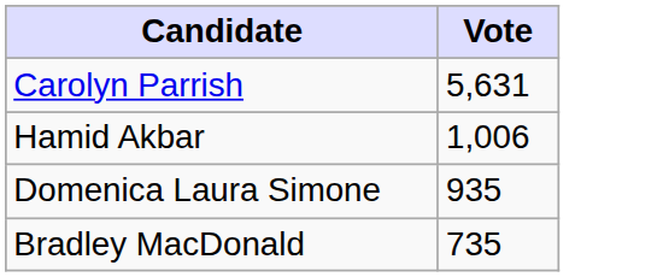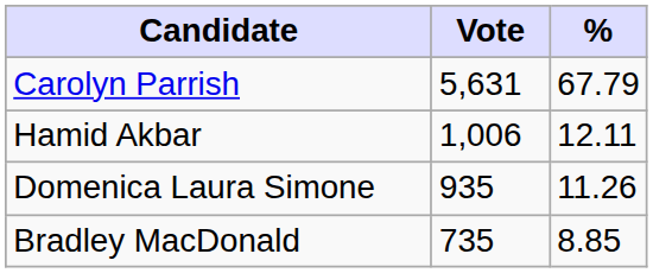+ column: % | 67.79 | 12.11 | 11.26 | 8.85
